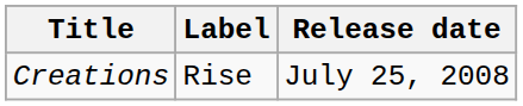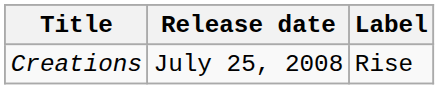columns swapped: Release date <-> Label
